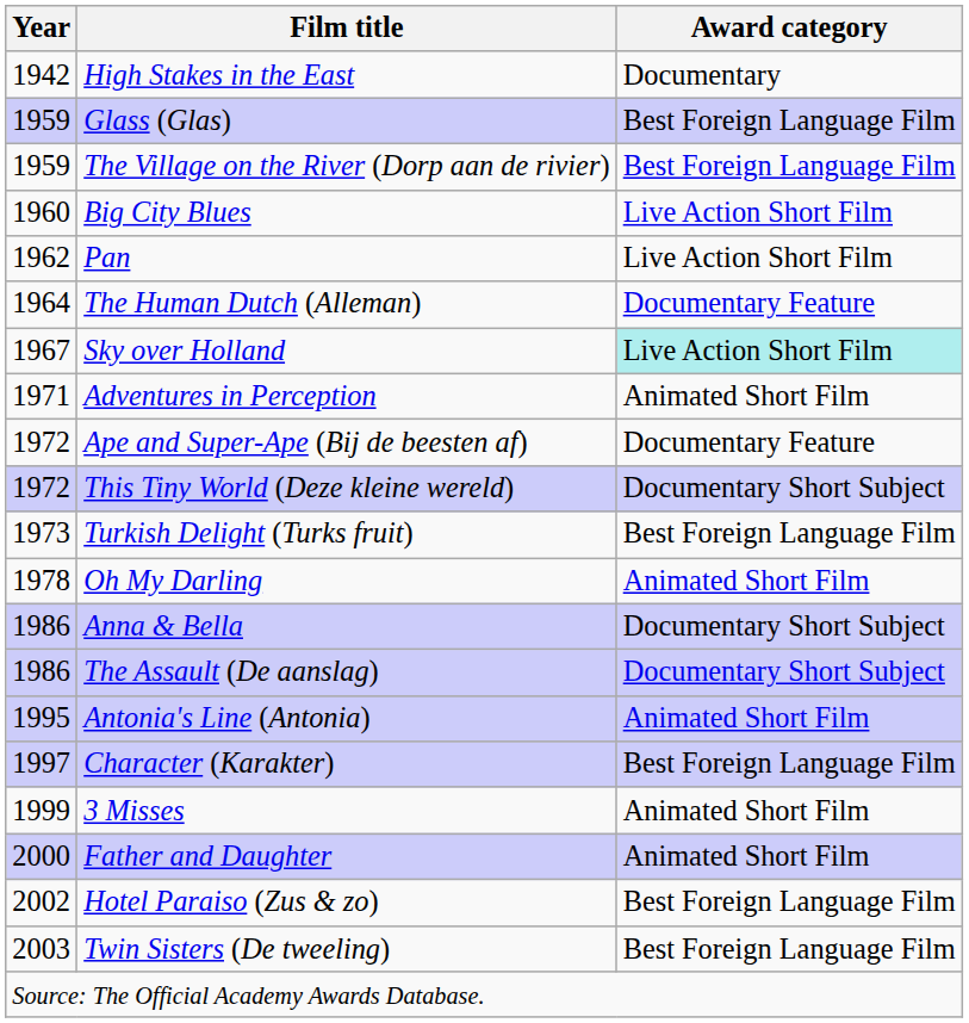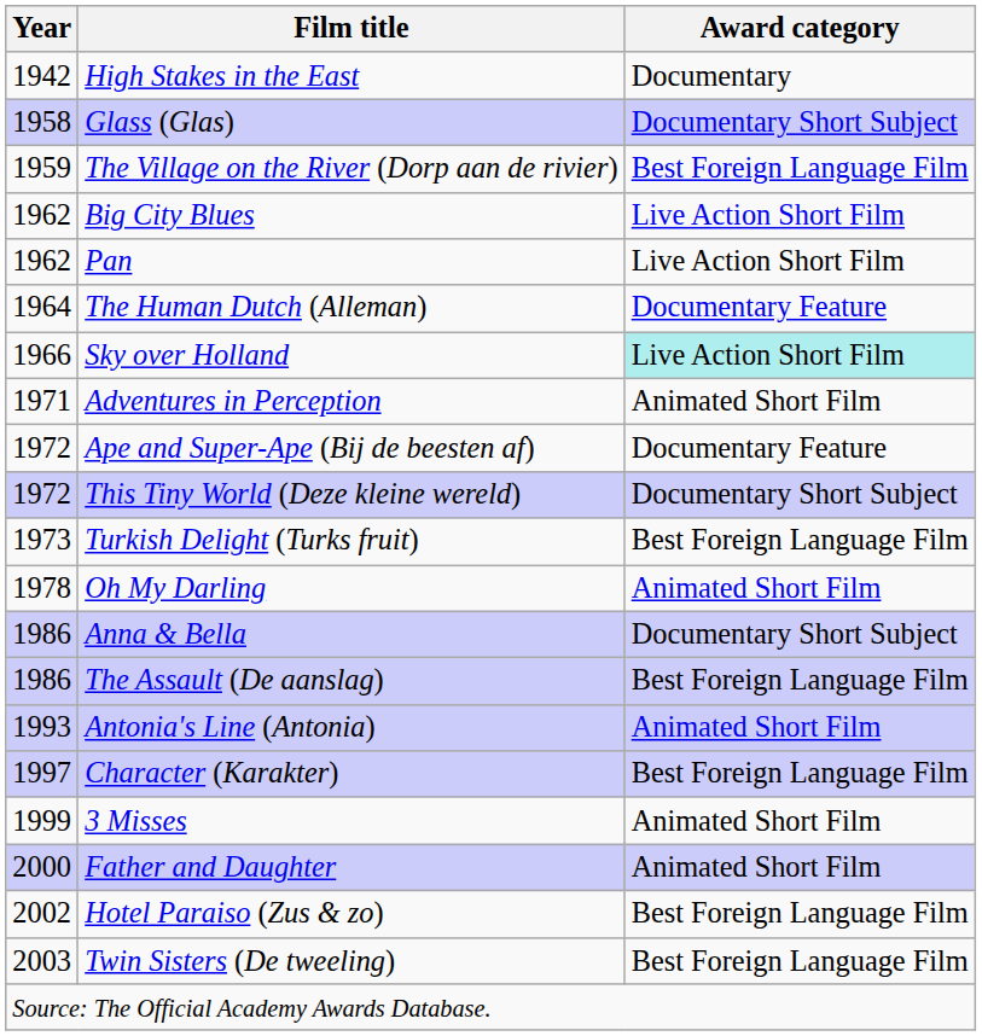Glass (Glas) | Year: 1959 -> 1958
Glass (Glas) | Award category: Best Foreign Language Film -> Documentary Short Subject
Big City Blues | Year: 1960 -> 1962
Sky over Holland | Year: 1967 -> 1966
The Assault (De aanslag) | Award category: Documentary Short Subject -> Best Foreign Language Film
Antonia's Line (Antonia) | Year: 1995 -> 1993
